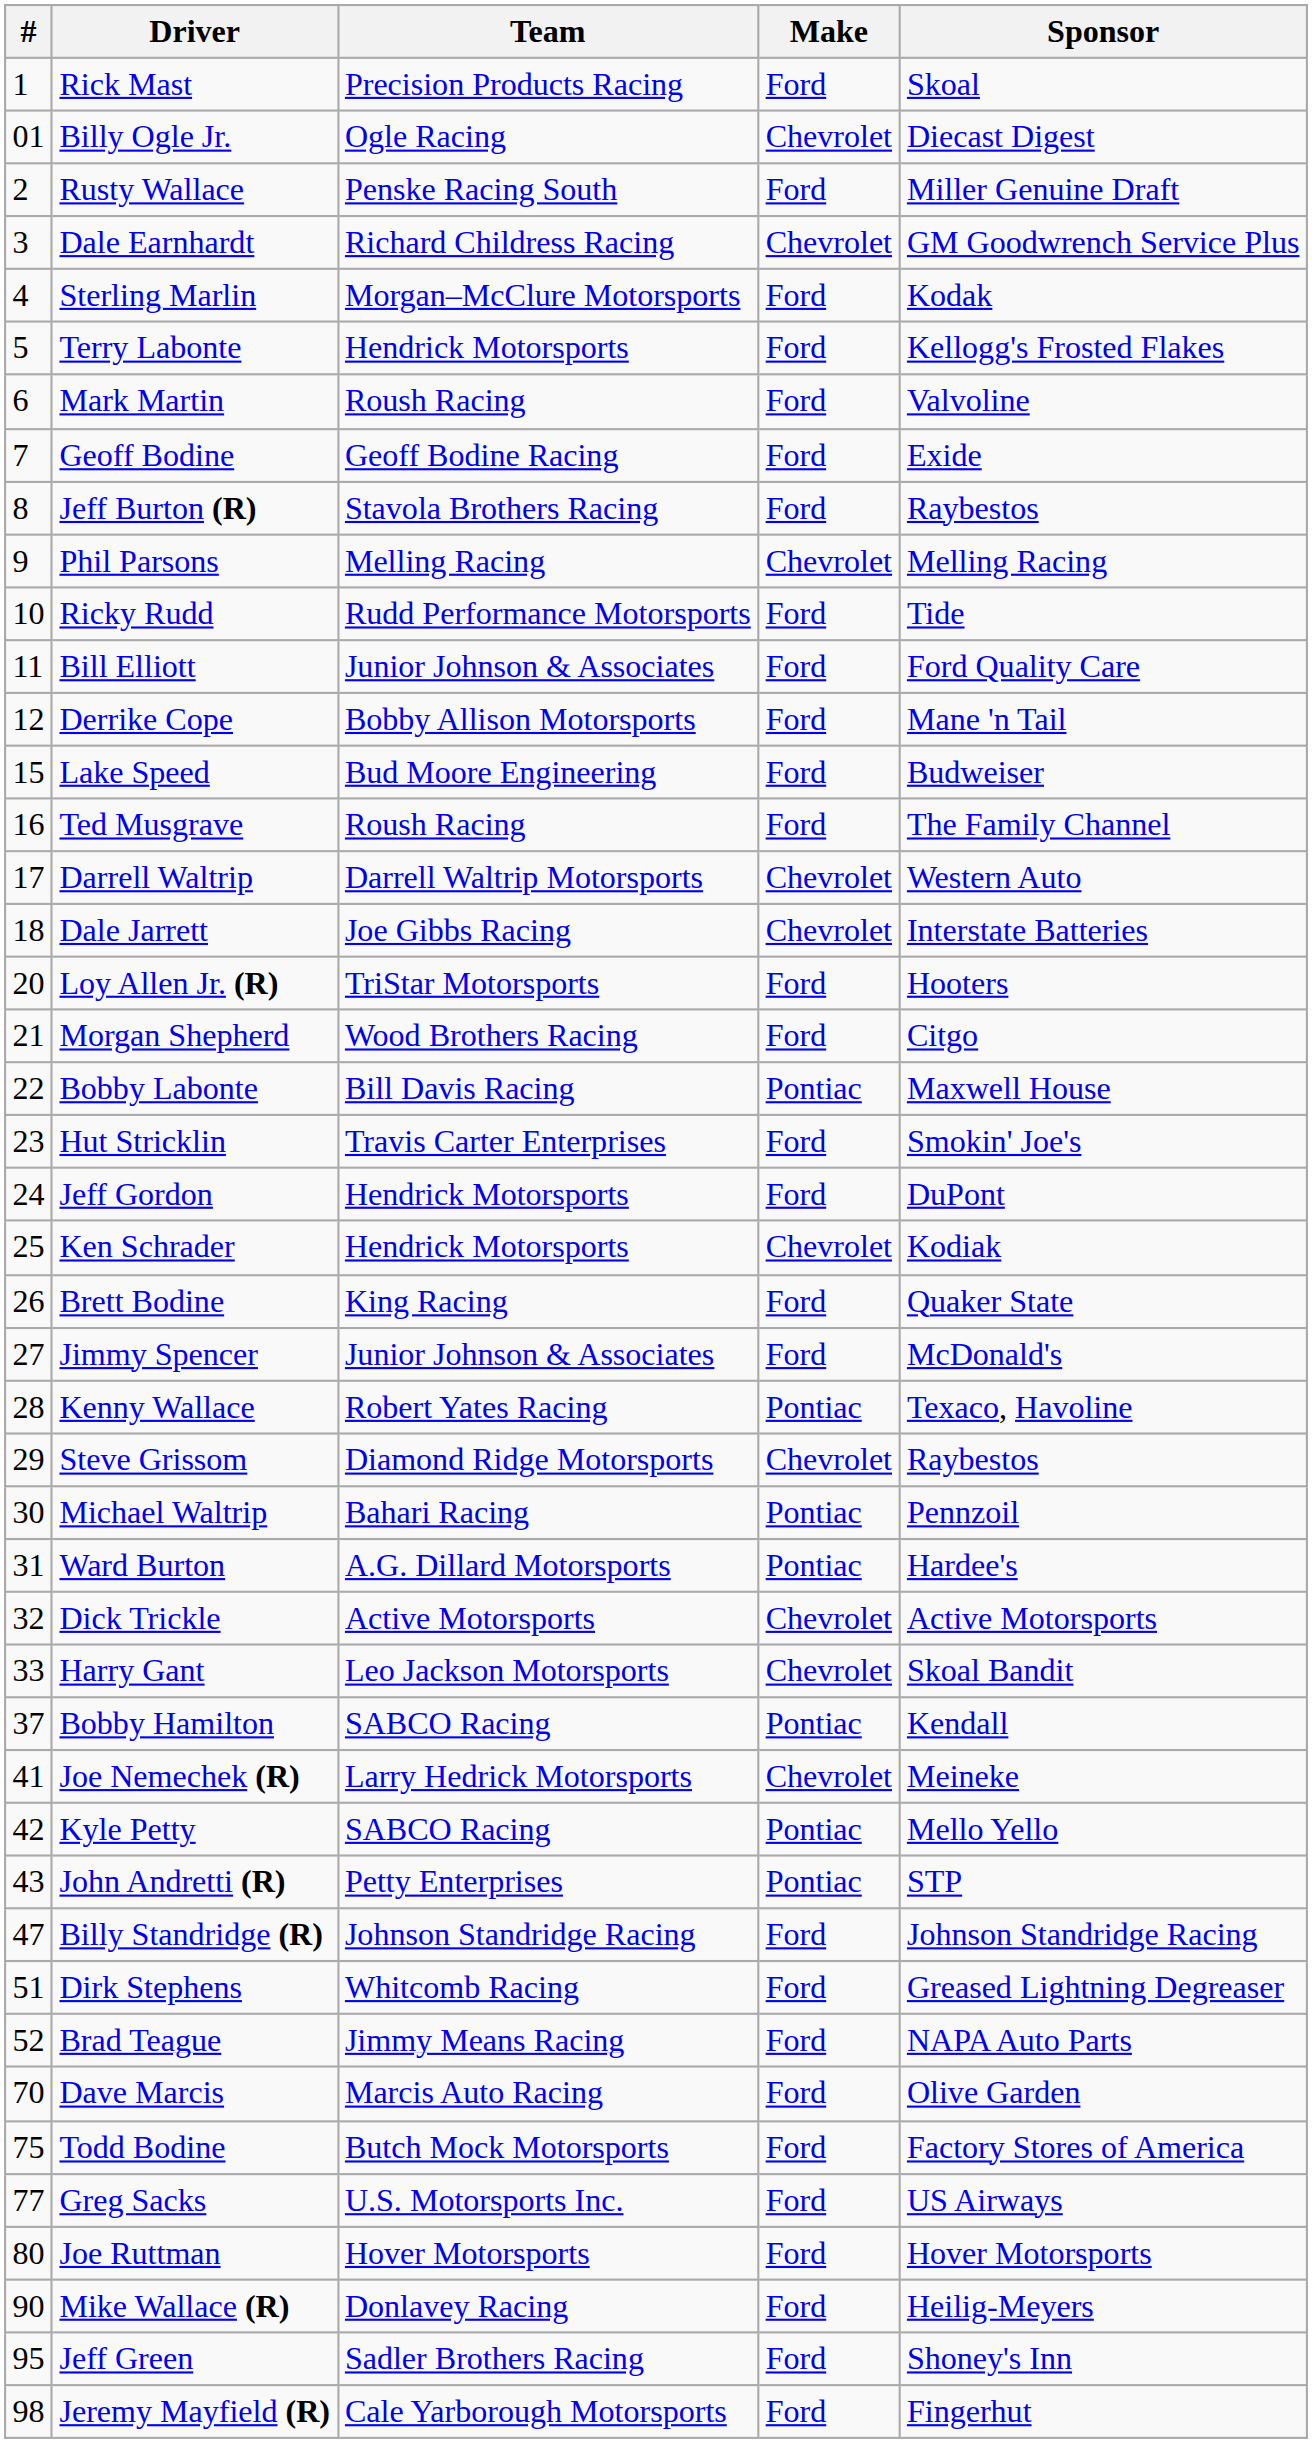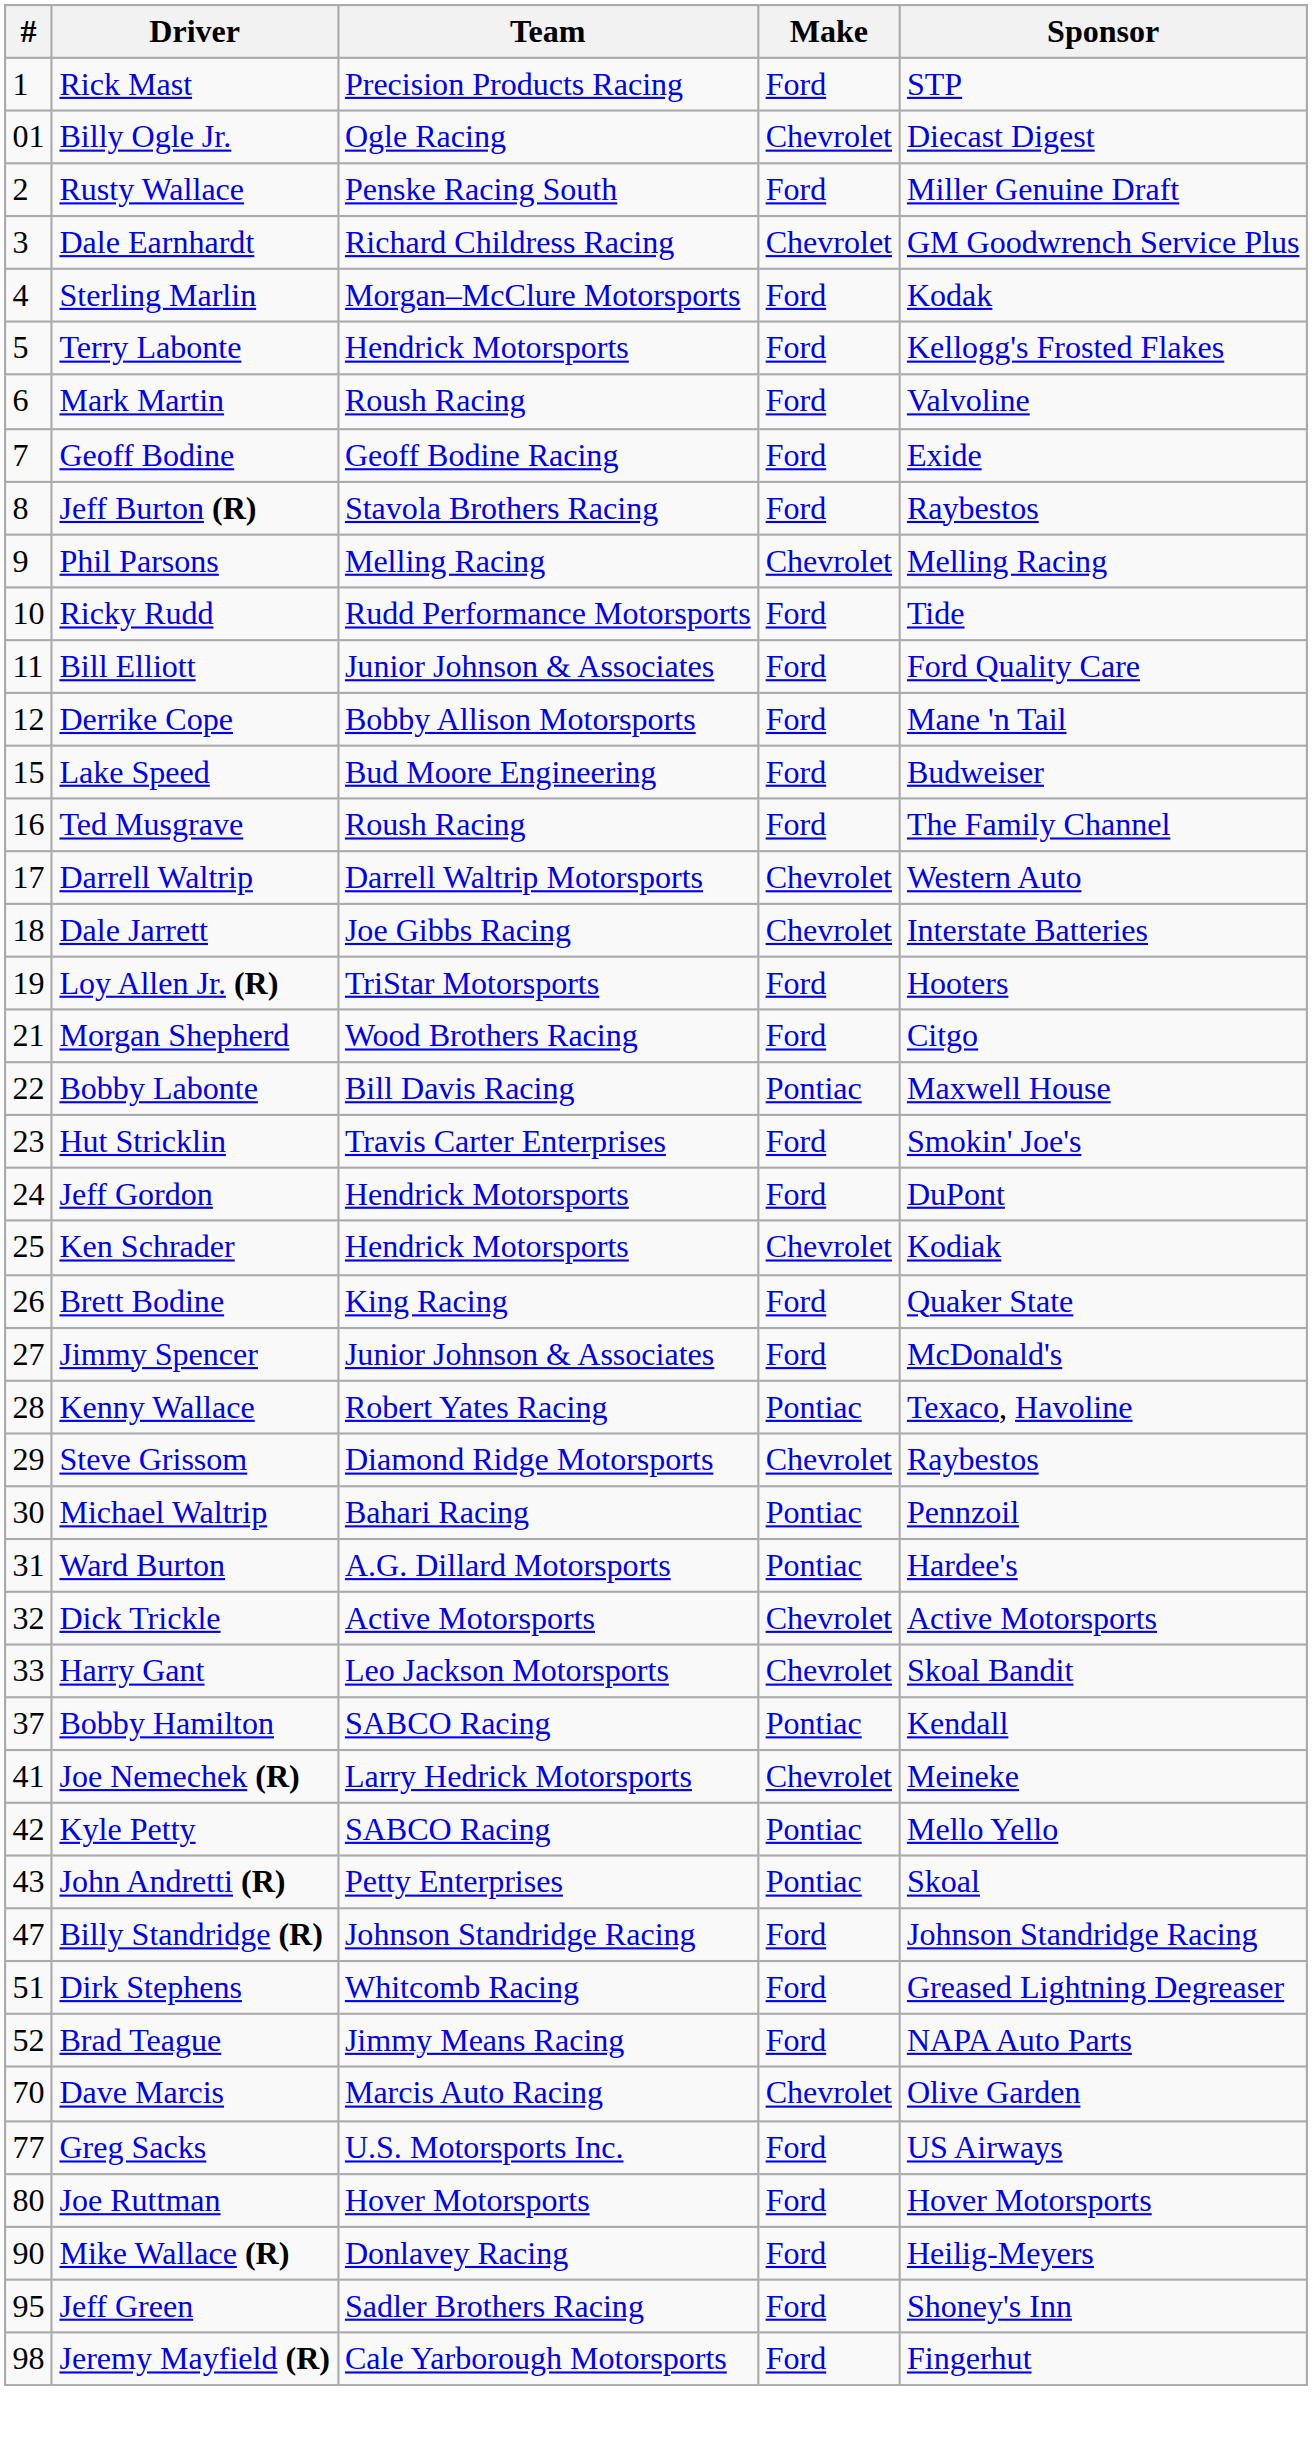Rick Mast | Sponsor: Skoal -> STP
Loy Allen Jr. (R) | #: 20 -> 19
John Andretti (R) | Sponsor: STP -> Skoal
Dave Marcis | Make: Ford -> Chevrolet
- row: 75 | Todd Bodine | Butch Mock Motorsports | Ford | Factory Stores of America
